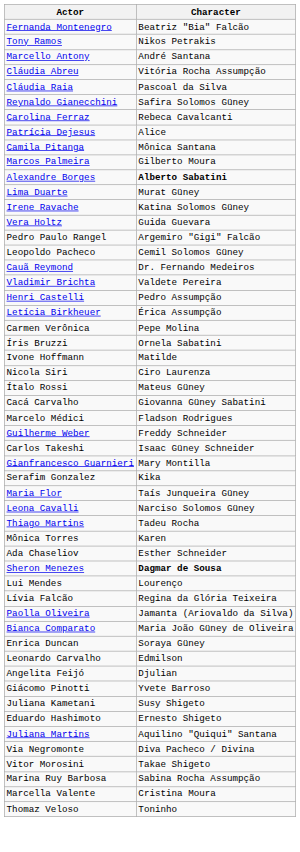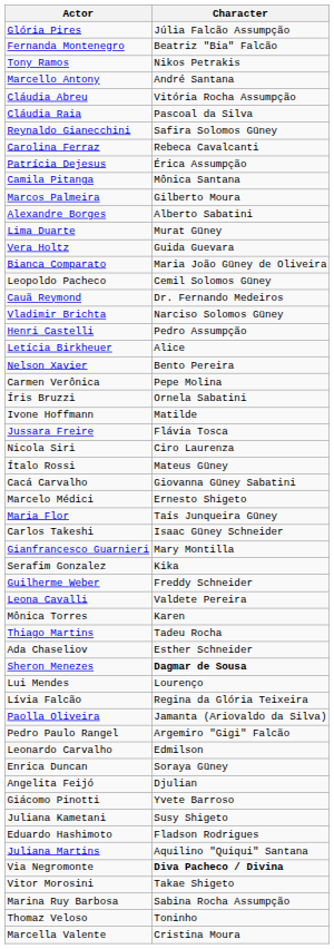+ row: Glória Pires | Júlia Falcão Assumpção
Patrícia Dejesus | Character: Alice -> Érica Assumpção
Alexandre Borges | Character: bold -> normal
- row: Irene Ravache | Katina Solomos Güney
rows swapped: Pedro Paulo Rangel <-> Bianca Comparato
Vladimir Brichta | Character: Valdete Pereira -> Narciso Solomos Güney
Letícia Birkheuer | Character: Érica Assumpção -> Alice
+ row: Nelson Xavier | Bento Pereira
+ row: Jussara Freire | Flávia Tosca
Marcelo Médici | Character: Fladson Rodrigues -> Ernesto Shigeto
rows swapped: Maria Flor <-> Guilherme Weber
Leona Cavalli | Character: Narciso Solomos Güney -> Valdete Pereira
rows swapped: Mônica Torres <-> Thiago Martins
rows swapped: Enrica Duncan <-> Leonardo Carvalho
Eduardo Hashimoto | Character: Ernesto Shigeto -> Fladson Rodrigues
Via Negromonte | Character: normal -> bold
rows swapped: Marcella Valente <-> Thomaz Veloso
